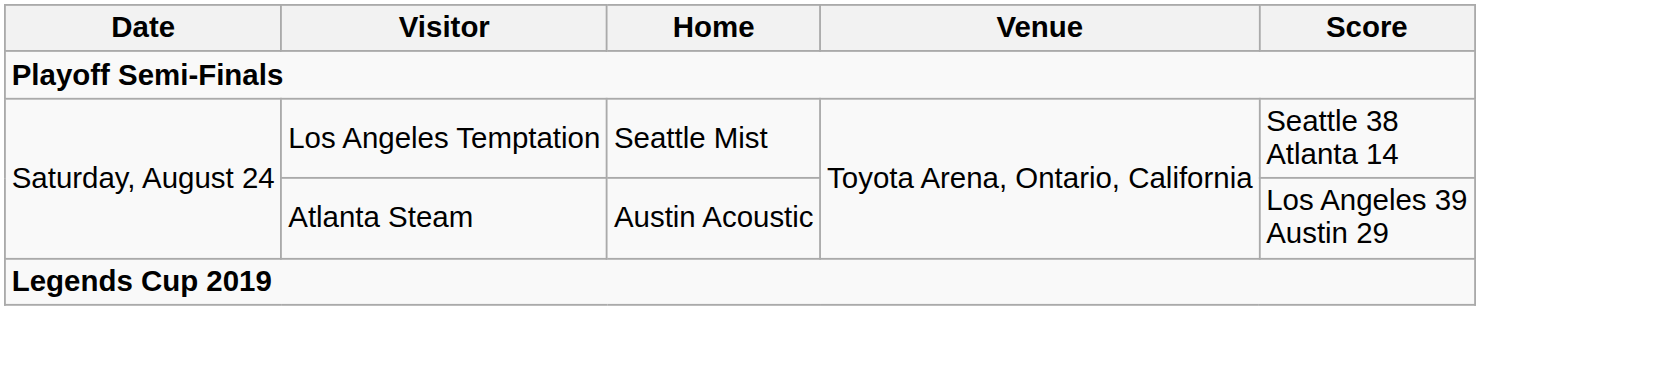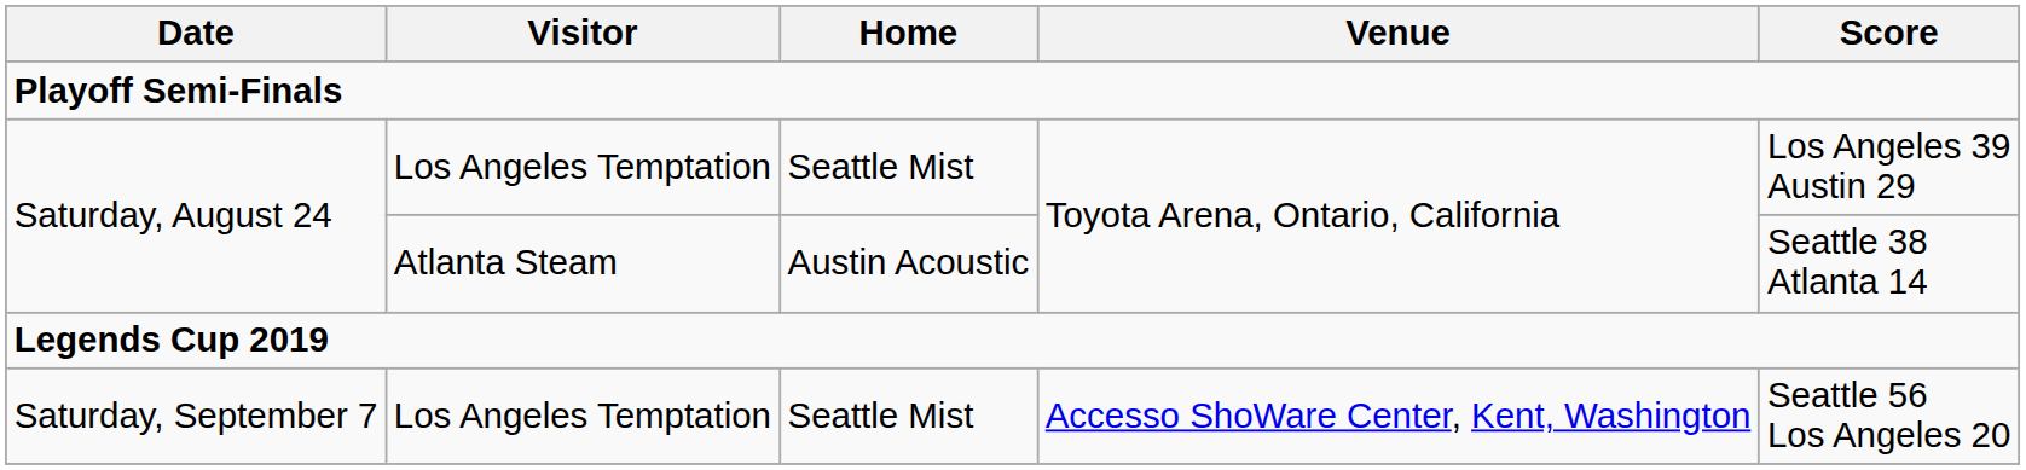Saturday, August 24 / Los Angeles Temptation | Score: Seattle 38 Atlanta 14 -> Los Angeles 39 Austin 29
Saturday, August 24 / Atlanta Steam | Score: Los Angeles 39 Austin 29 -> Seattle 38 Atlanta 14
+ row: Saturday, September 7 | Los Angeles Temptation | Seattle Mist | Accesso ShoWare Center, Kent, Washington | Seattle 56 Los Angeles 20
